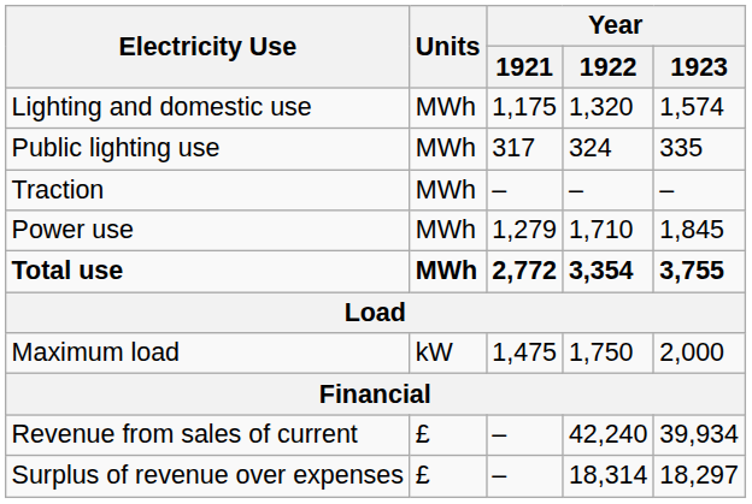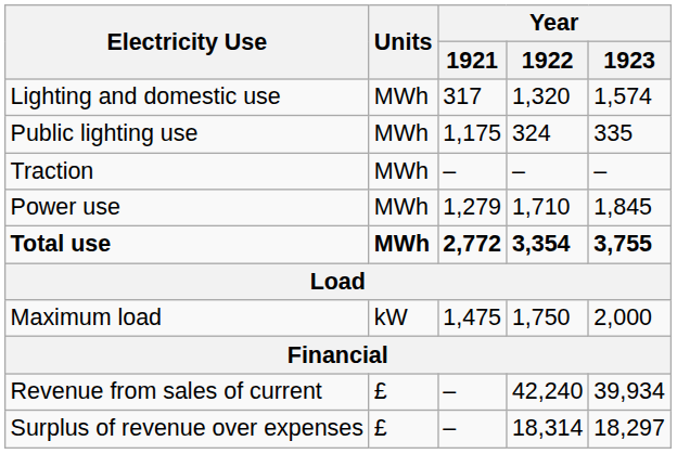Lighting and domestic use | Year / 1921: 1,175 -> 317
Public lighting use | Year / 1921: 317 -> 1,175
